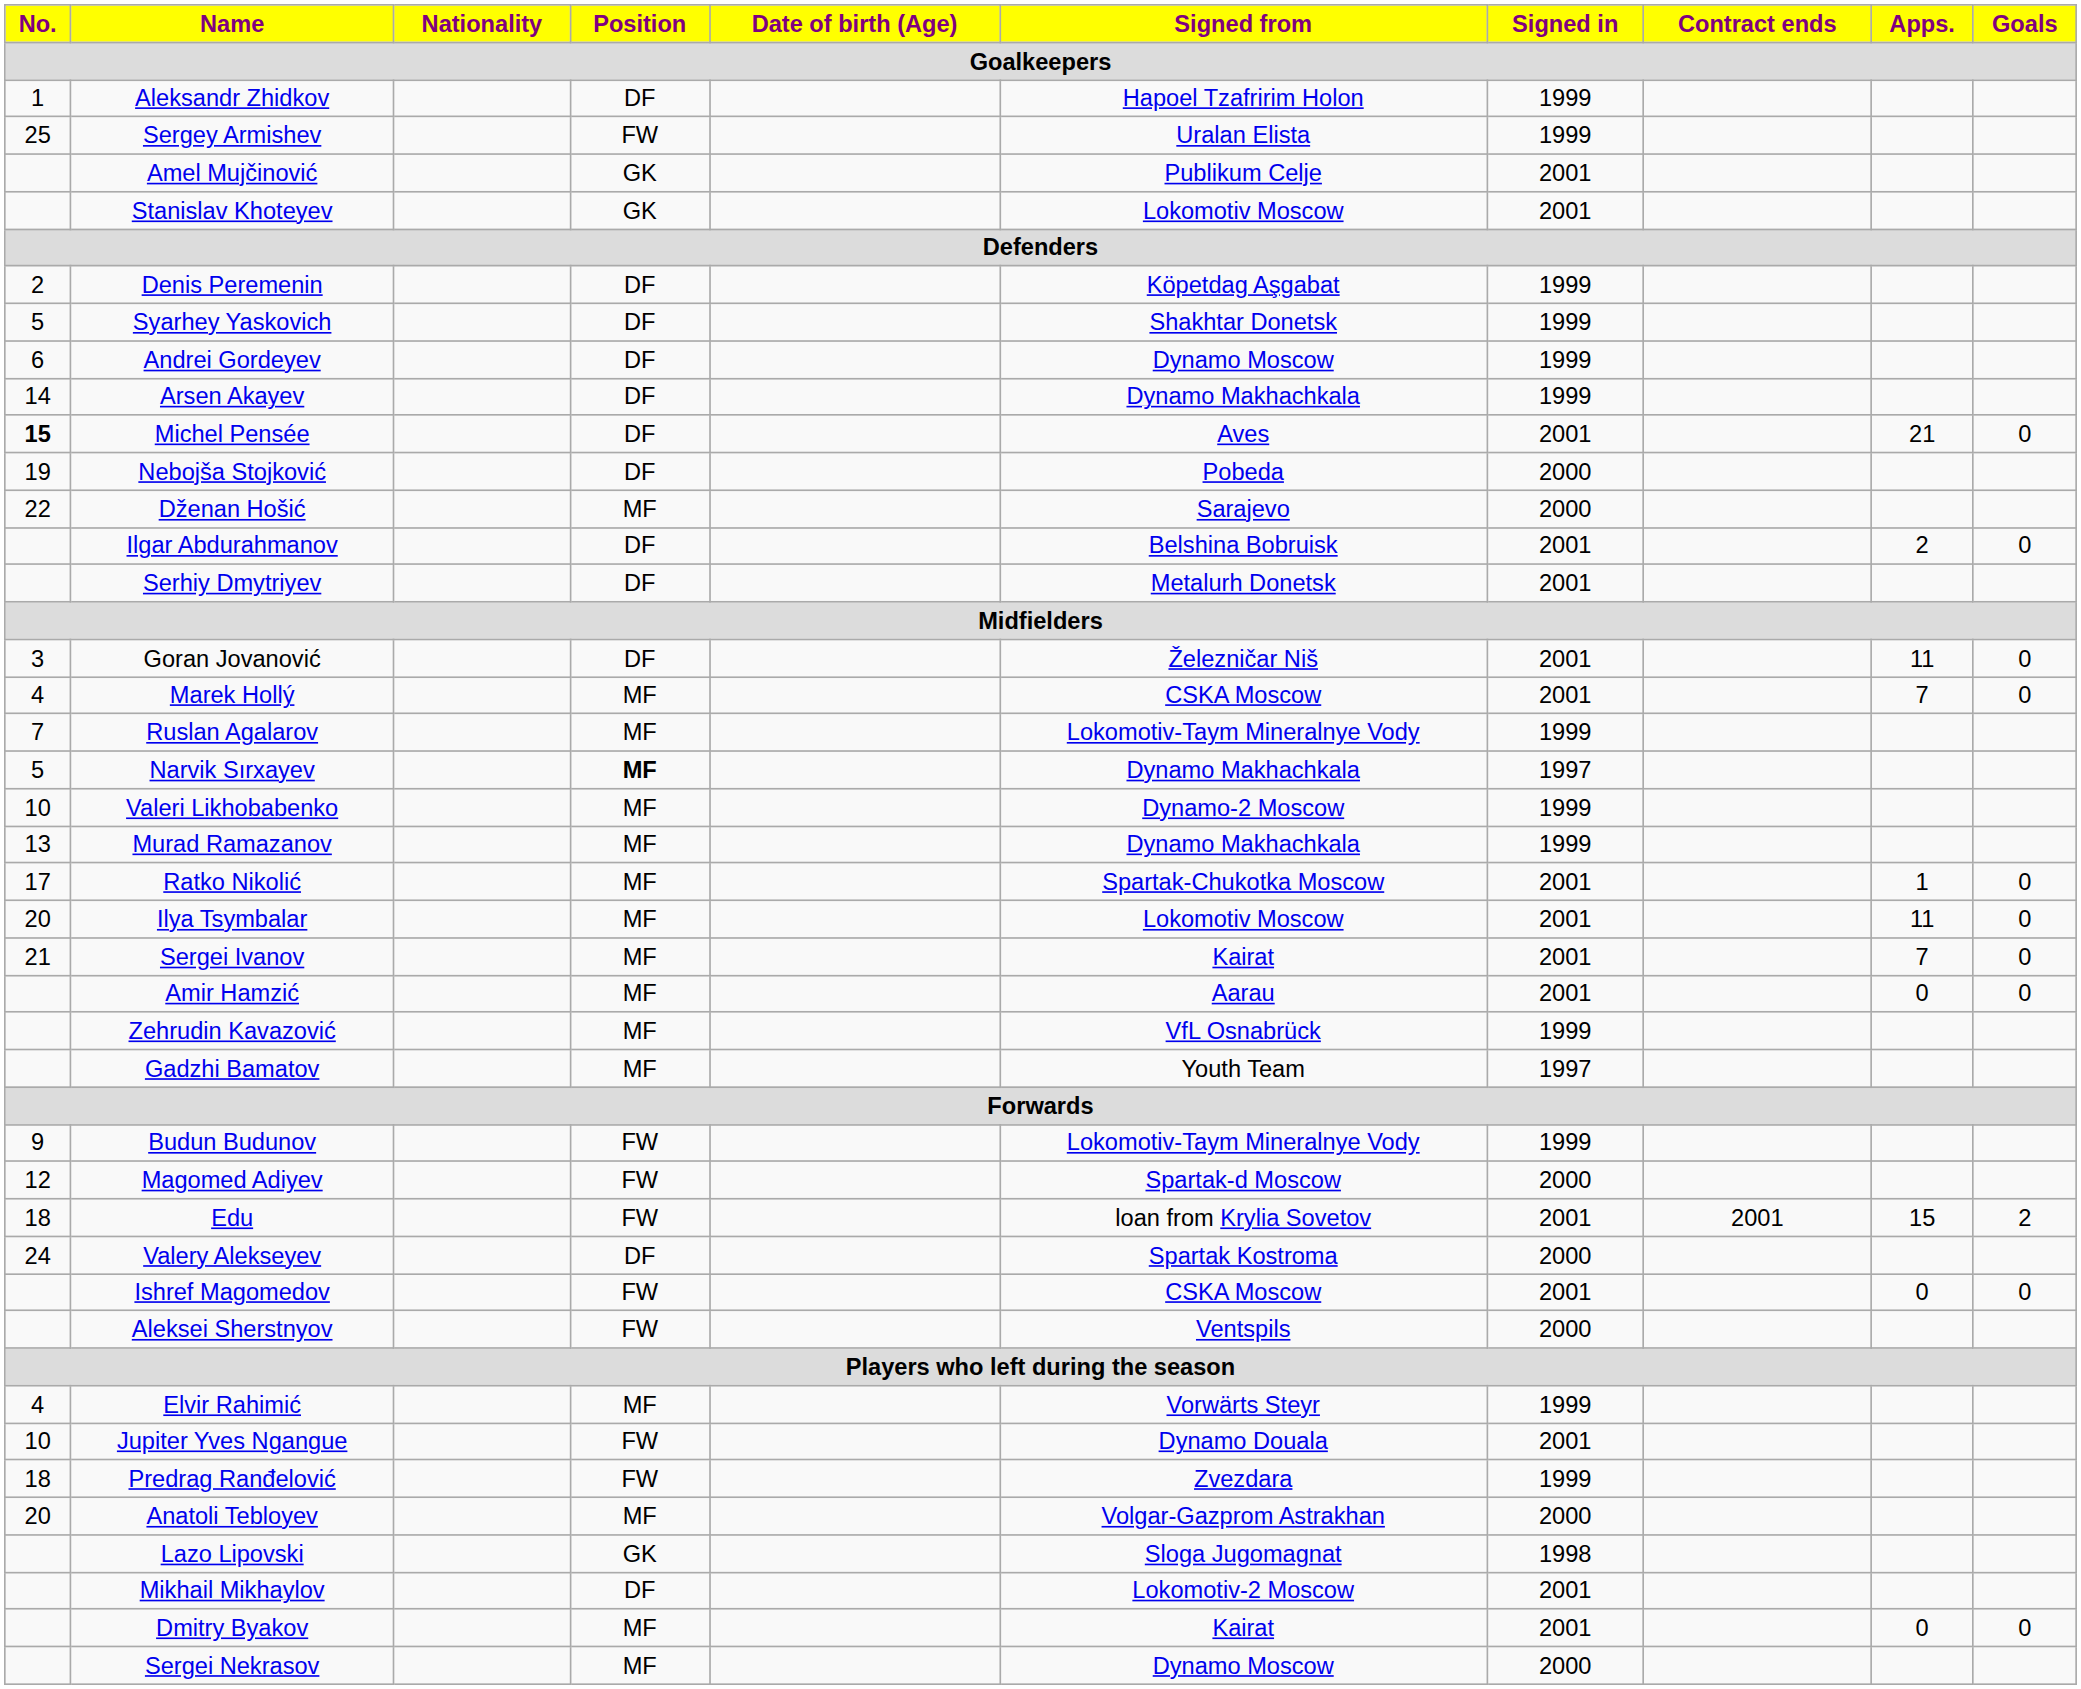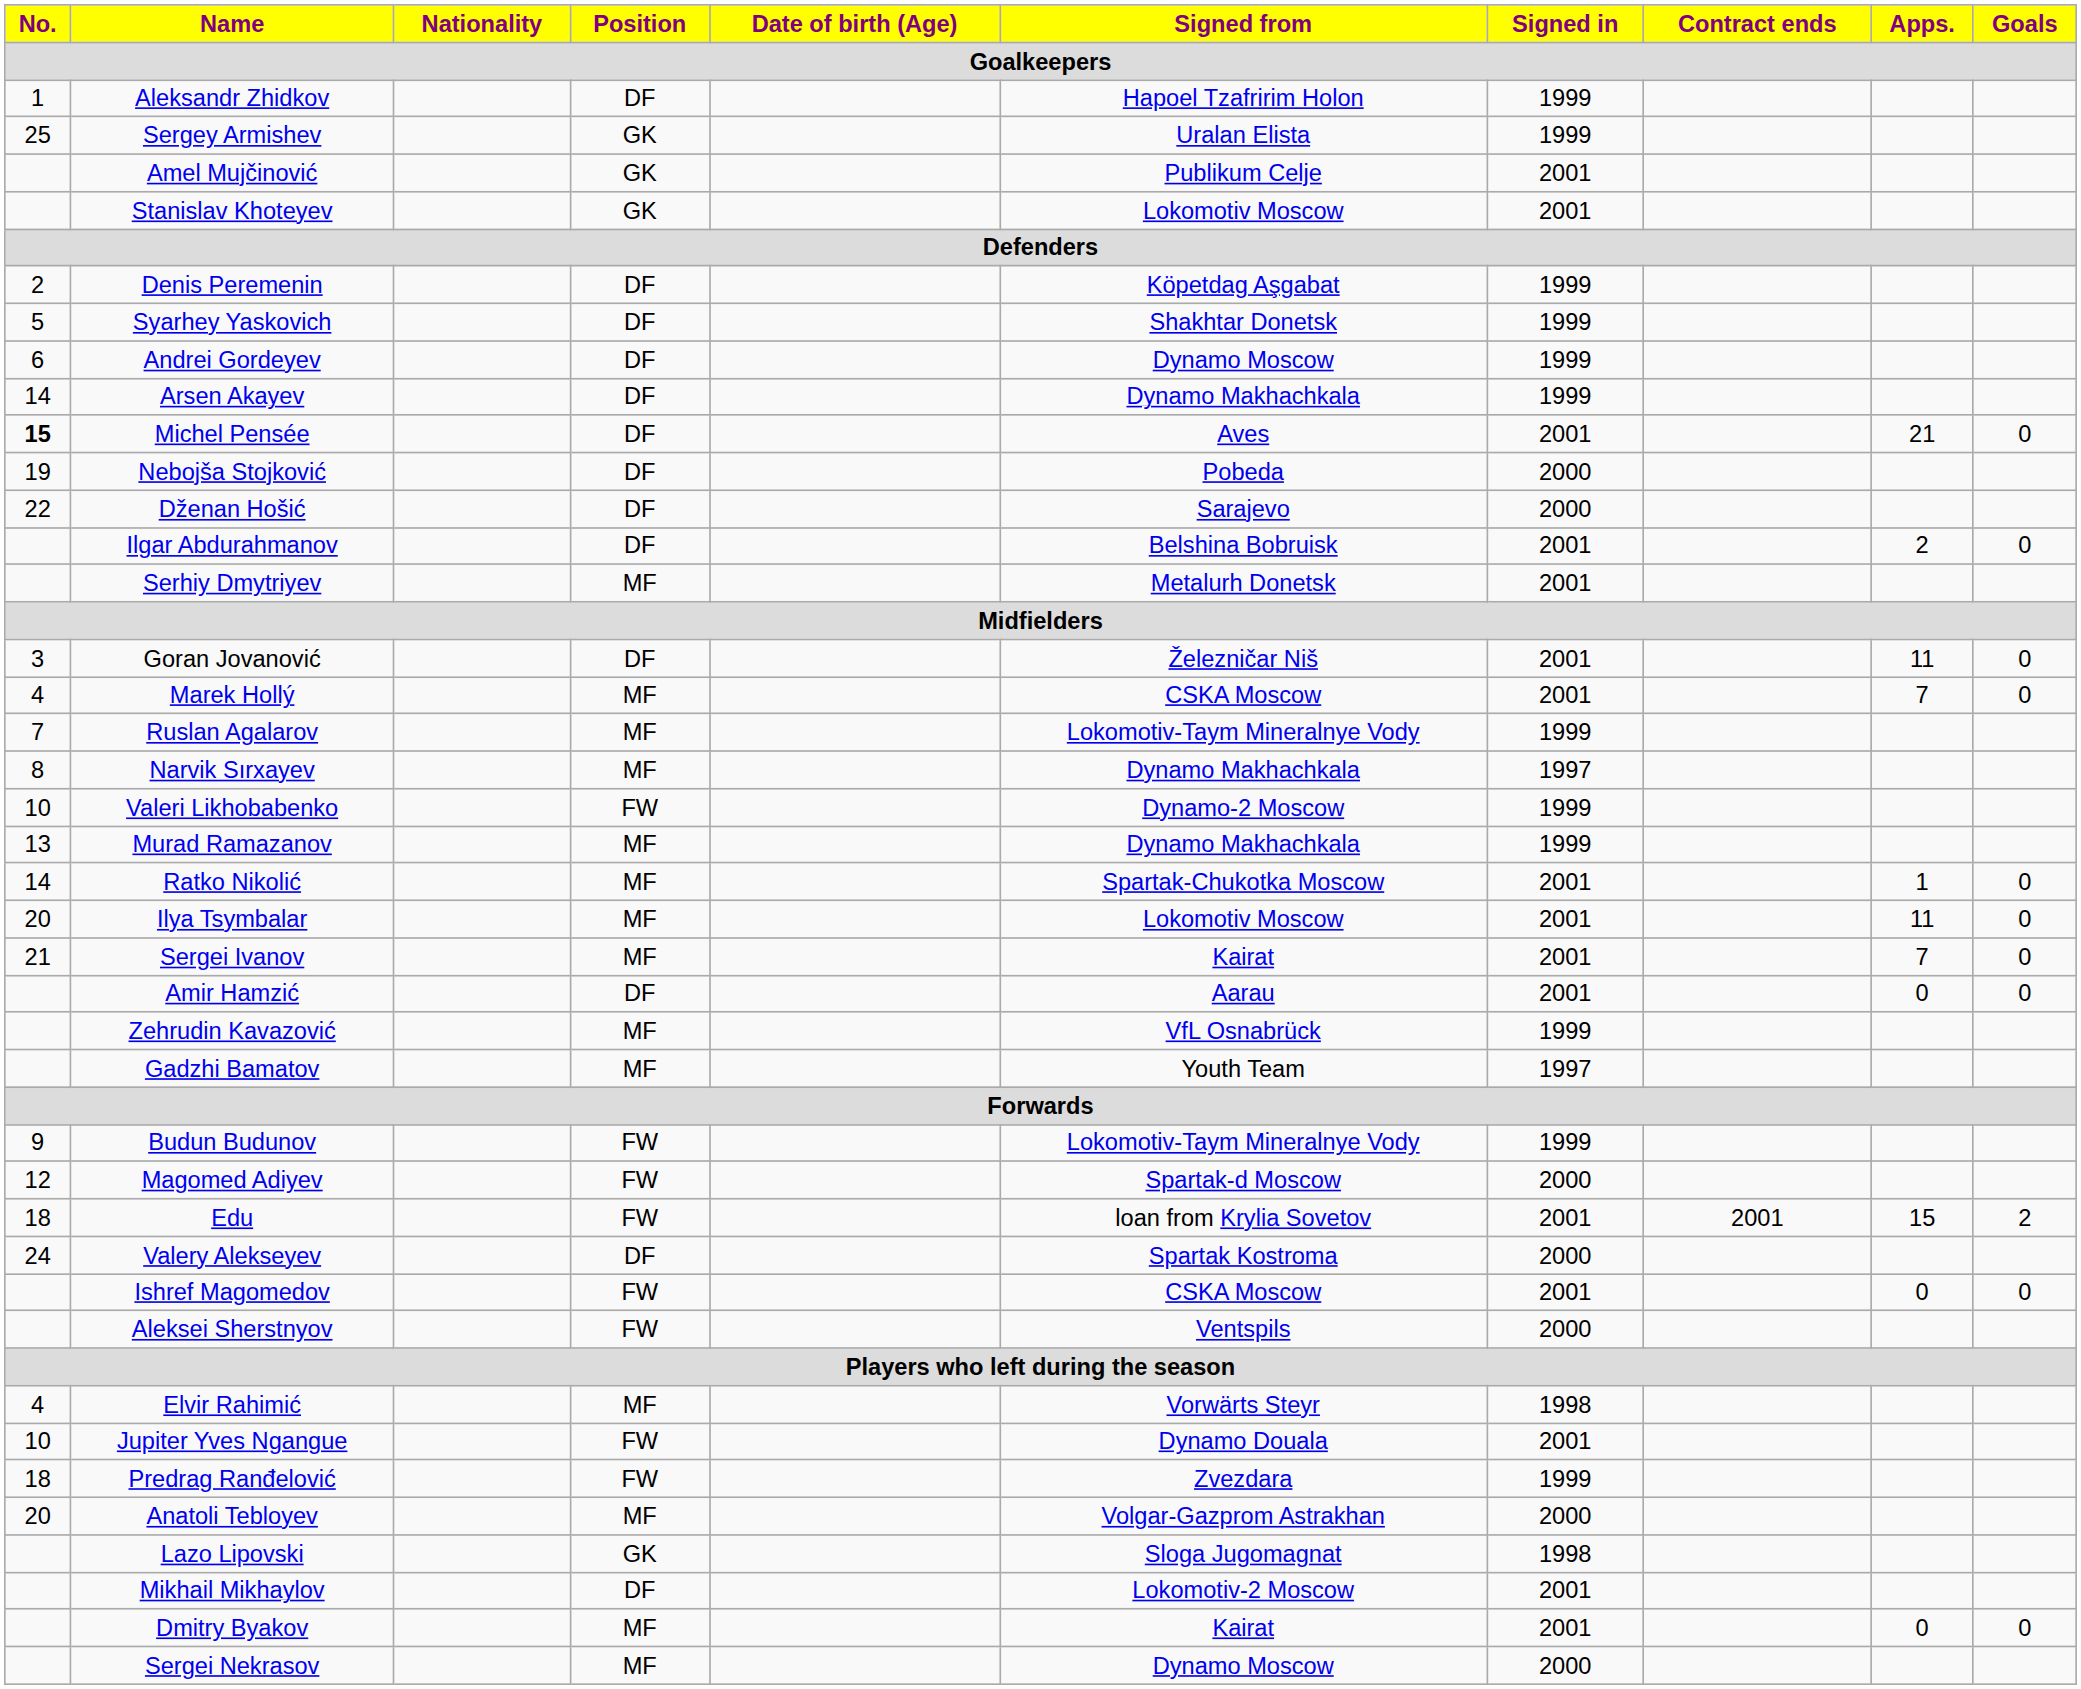Sergey Armishev | Position: FW -> GK
Dženan Hošić | Position: MF -> DF
Serhiy Dmytriyev | Position: DF -> MF
Narvik Sırxayev | No.: 5 -> 8
Narvik Sırxayev | Position: bold -> normal
Valeri Likhobabenko | Position: MF -> FW
Ratko Nikolić | No.: 17 -> 14
Amir Hamzić | Position: MF -> DF
Elvir Rahimić | Signed in: 1999 -> 1998
